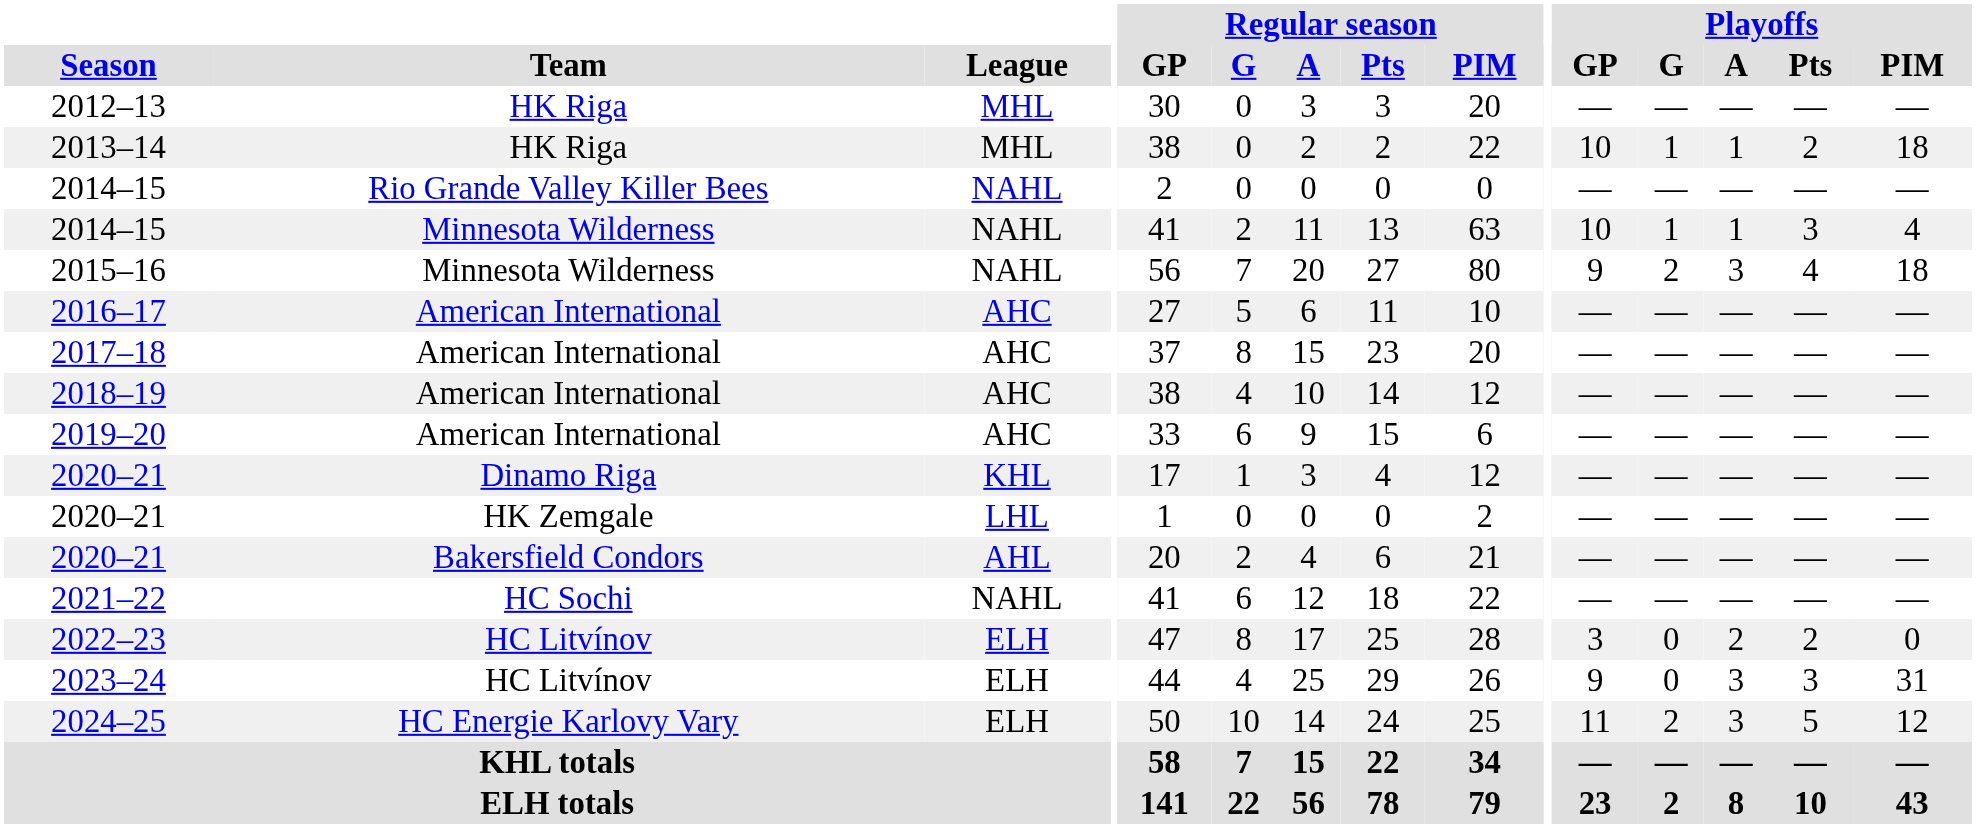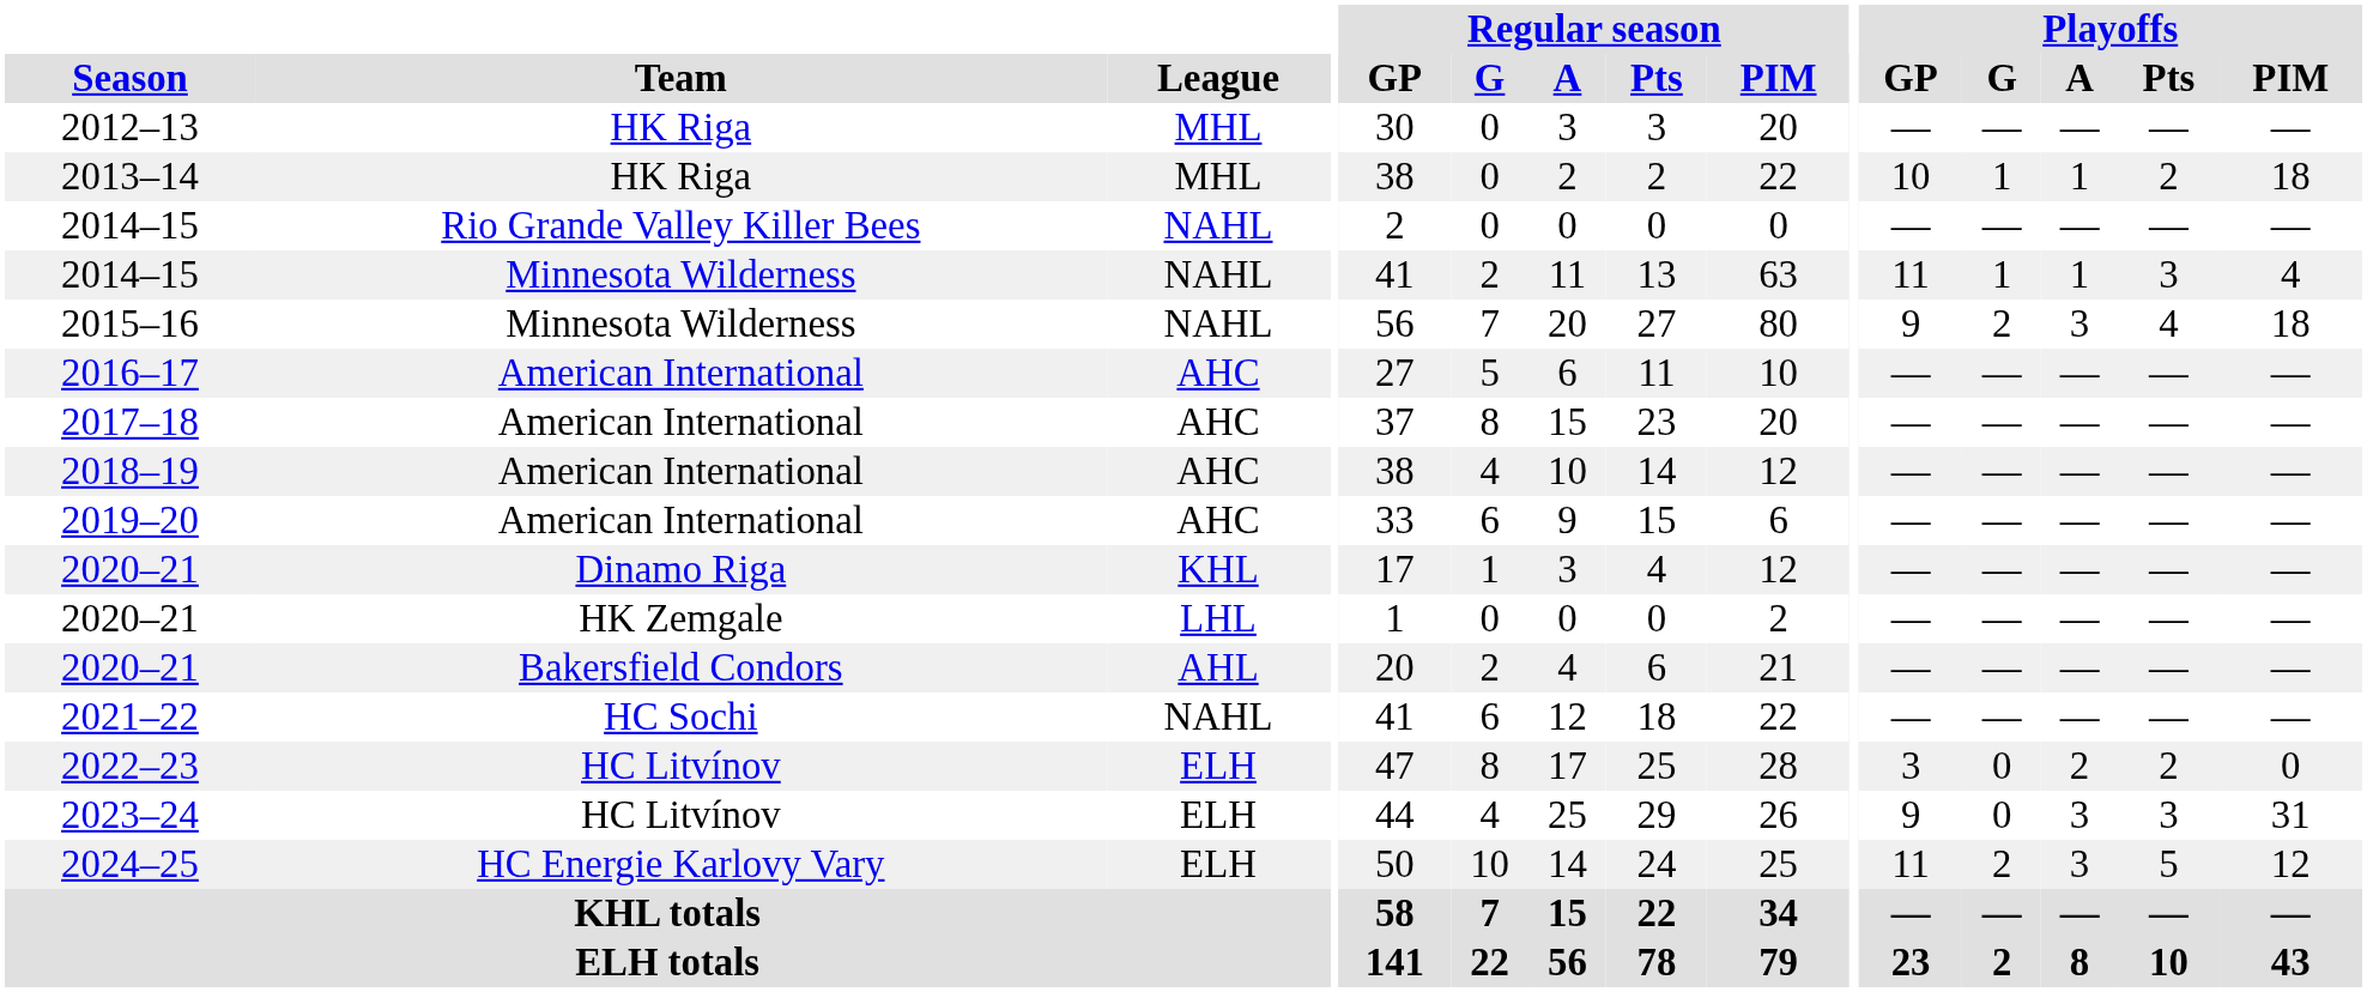2014–15 / Minnesota Wilderness | Playoffs / GP: 10 -> 11
